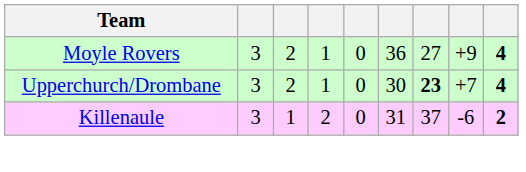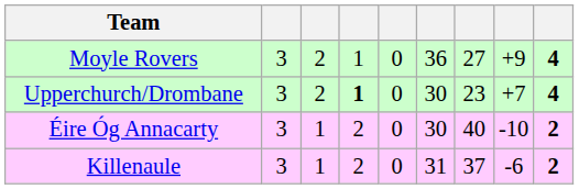Upperchurch/Drombane | column 4: normal -> bold
Upperchurch/Drombane | column 7: bold -> normal
+ row: Éire Óg Annacarty | 3 | 1 | 2 | 0 | 30 | 40 | -10 | 2
